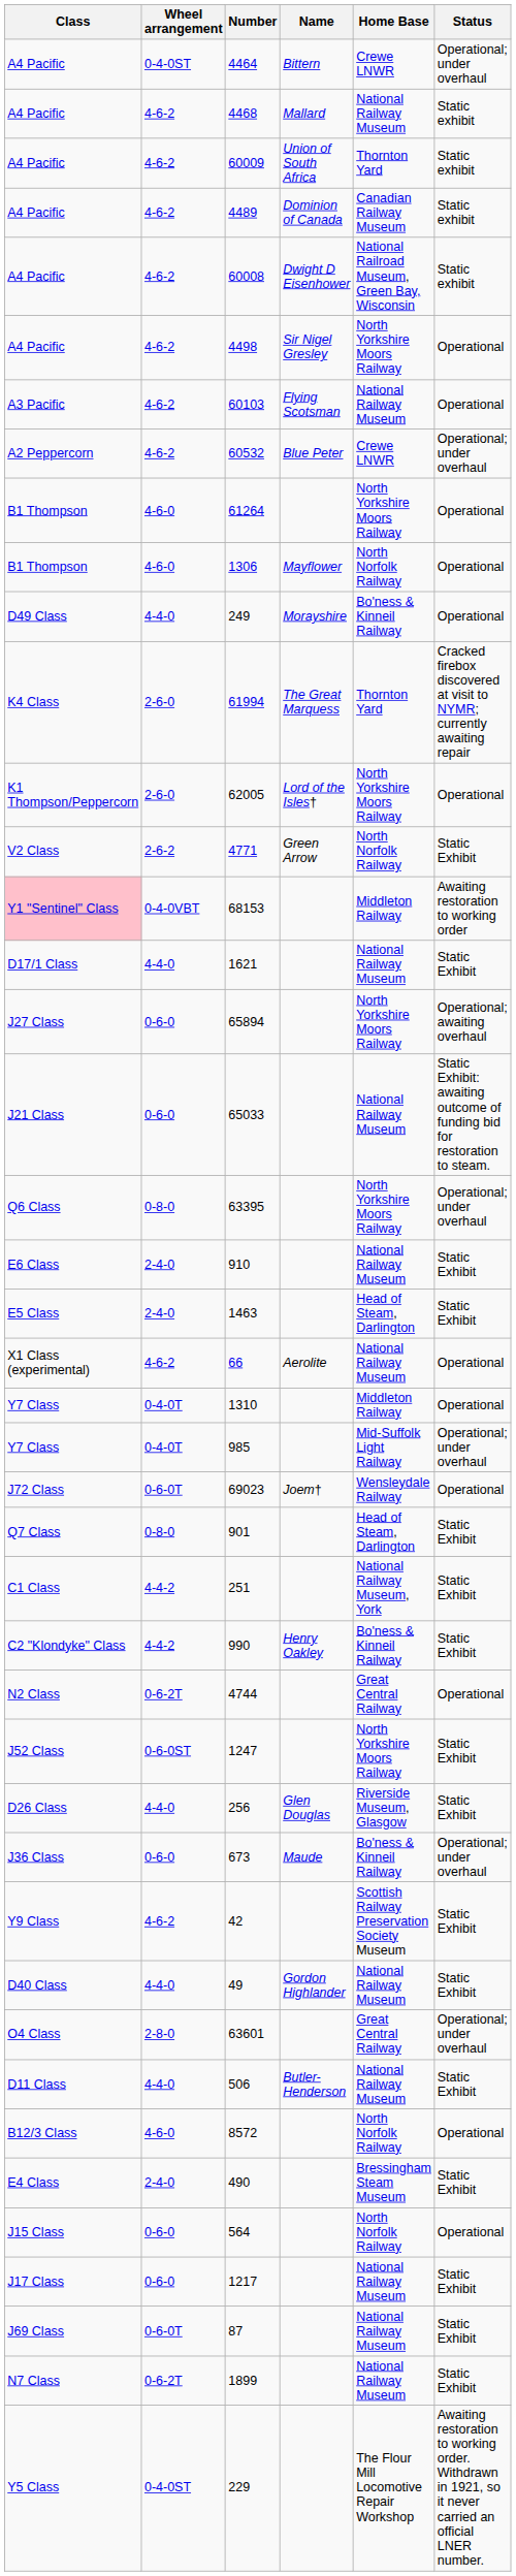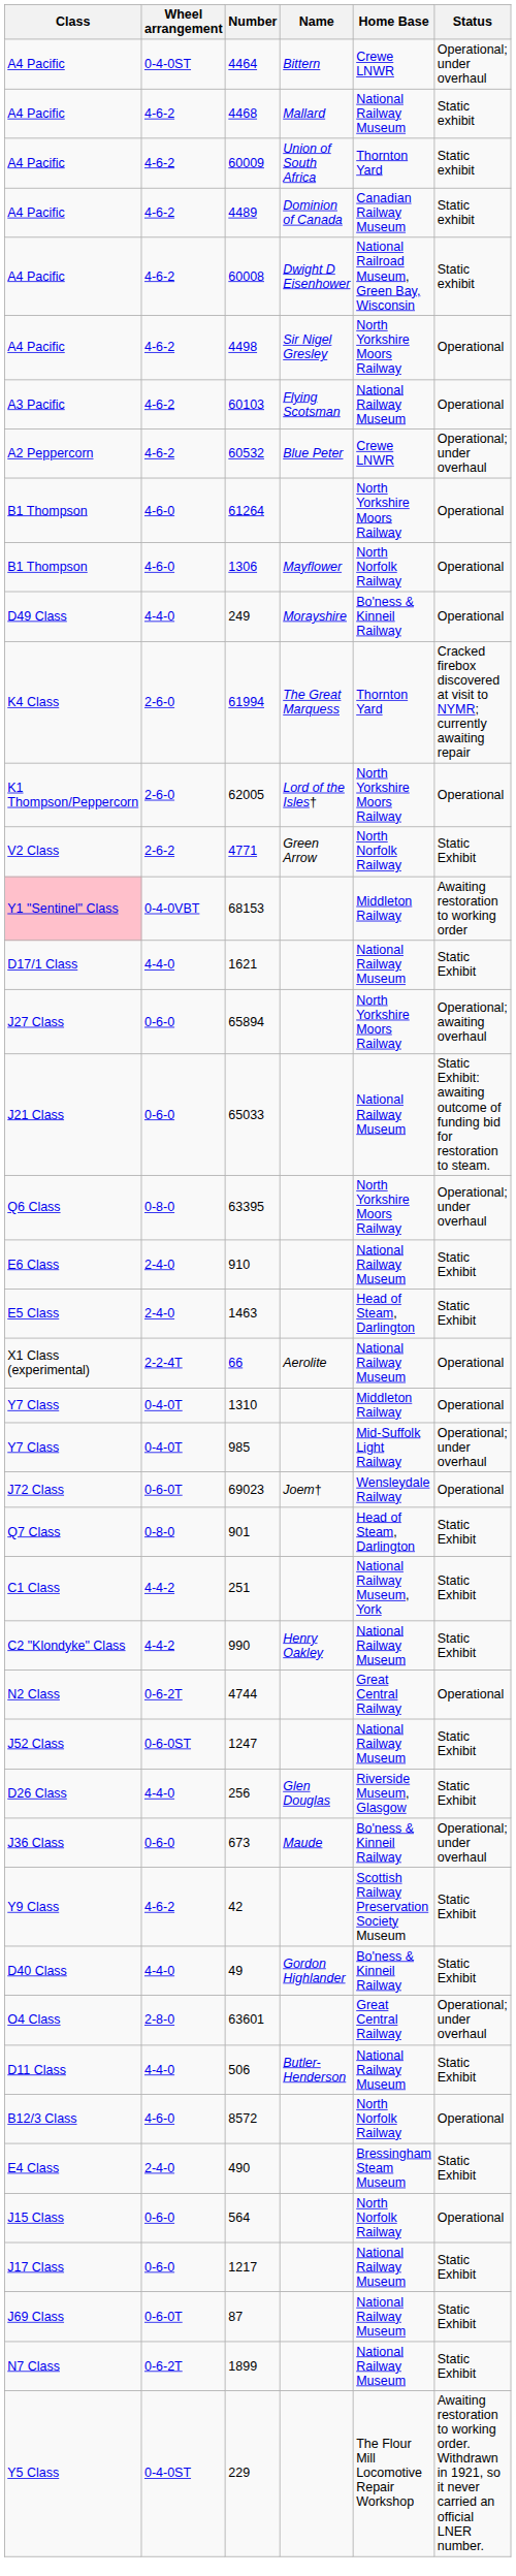66 | Wheel arrangement: 4-6-2 -> 2-2-4T
990 | Home Base: Bo'ness & Kinneil Railway -> National Railway Museum
1247 | Home Base: North Yorkshire Moors Railway -> National Railway Museum
49 | Home Base: National Railway Museum -> Bo'ness & Kinneil Railway
